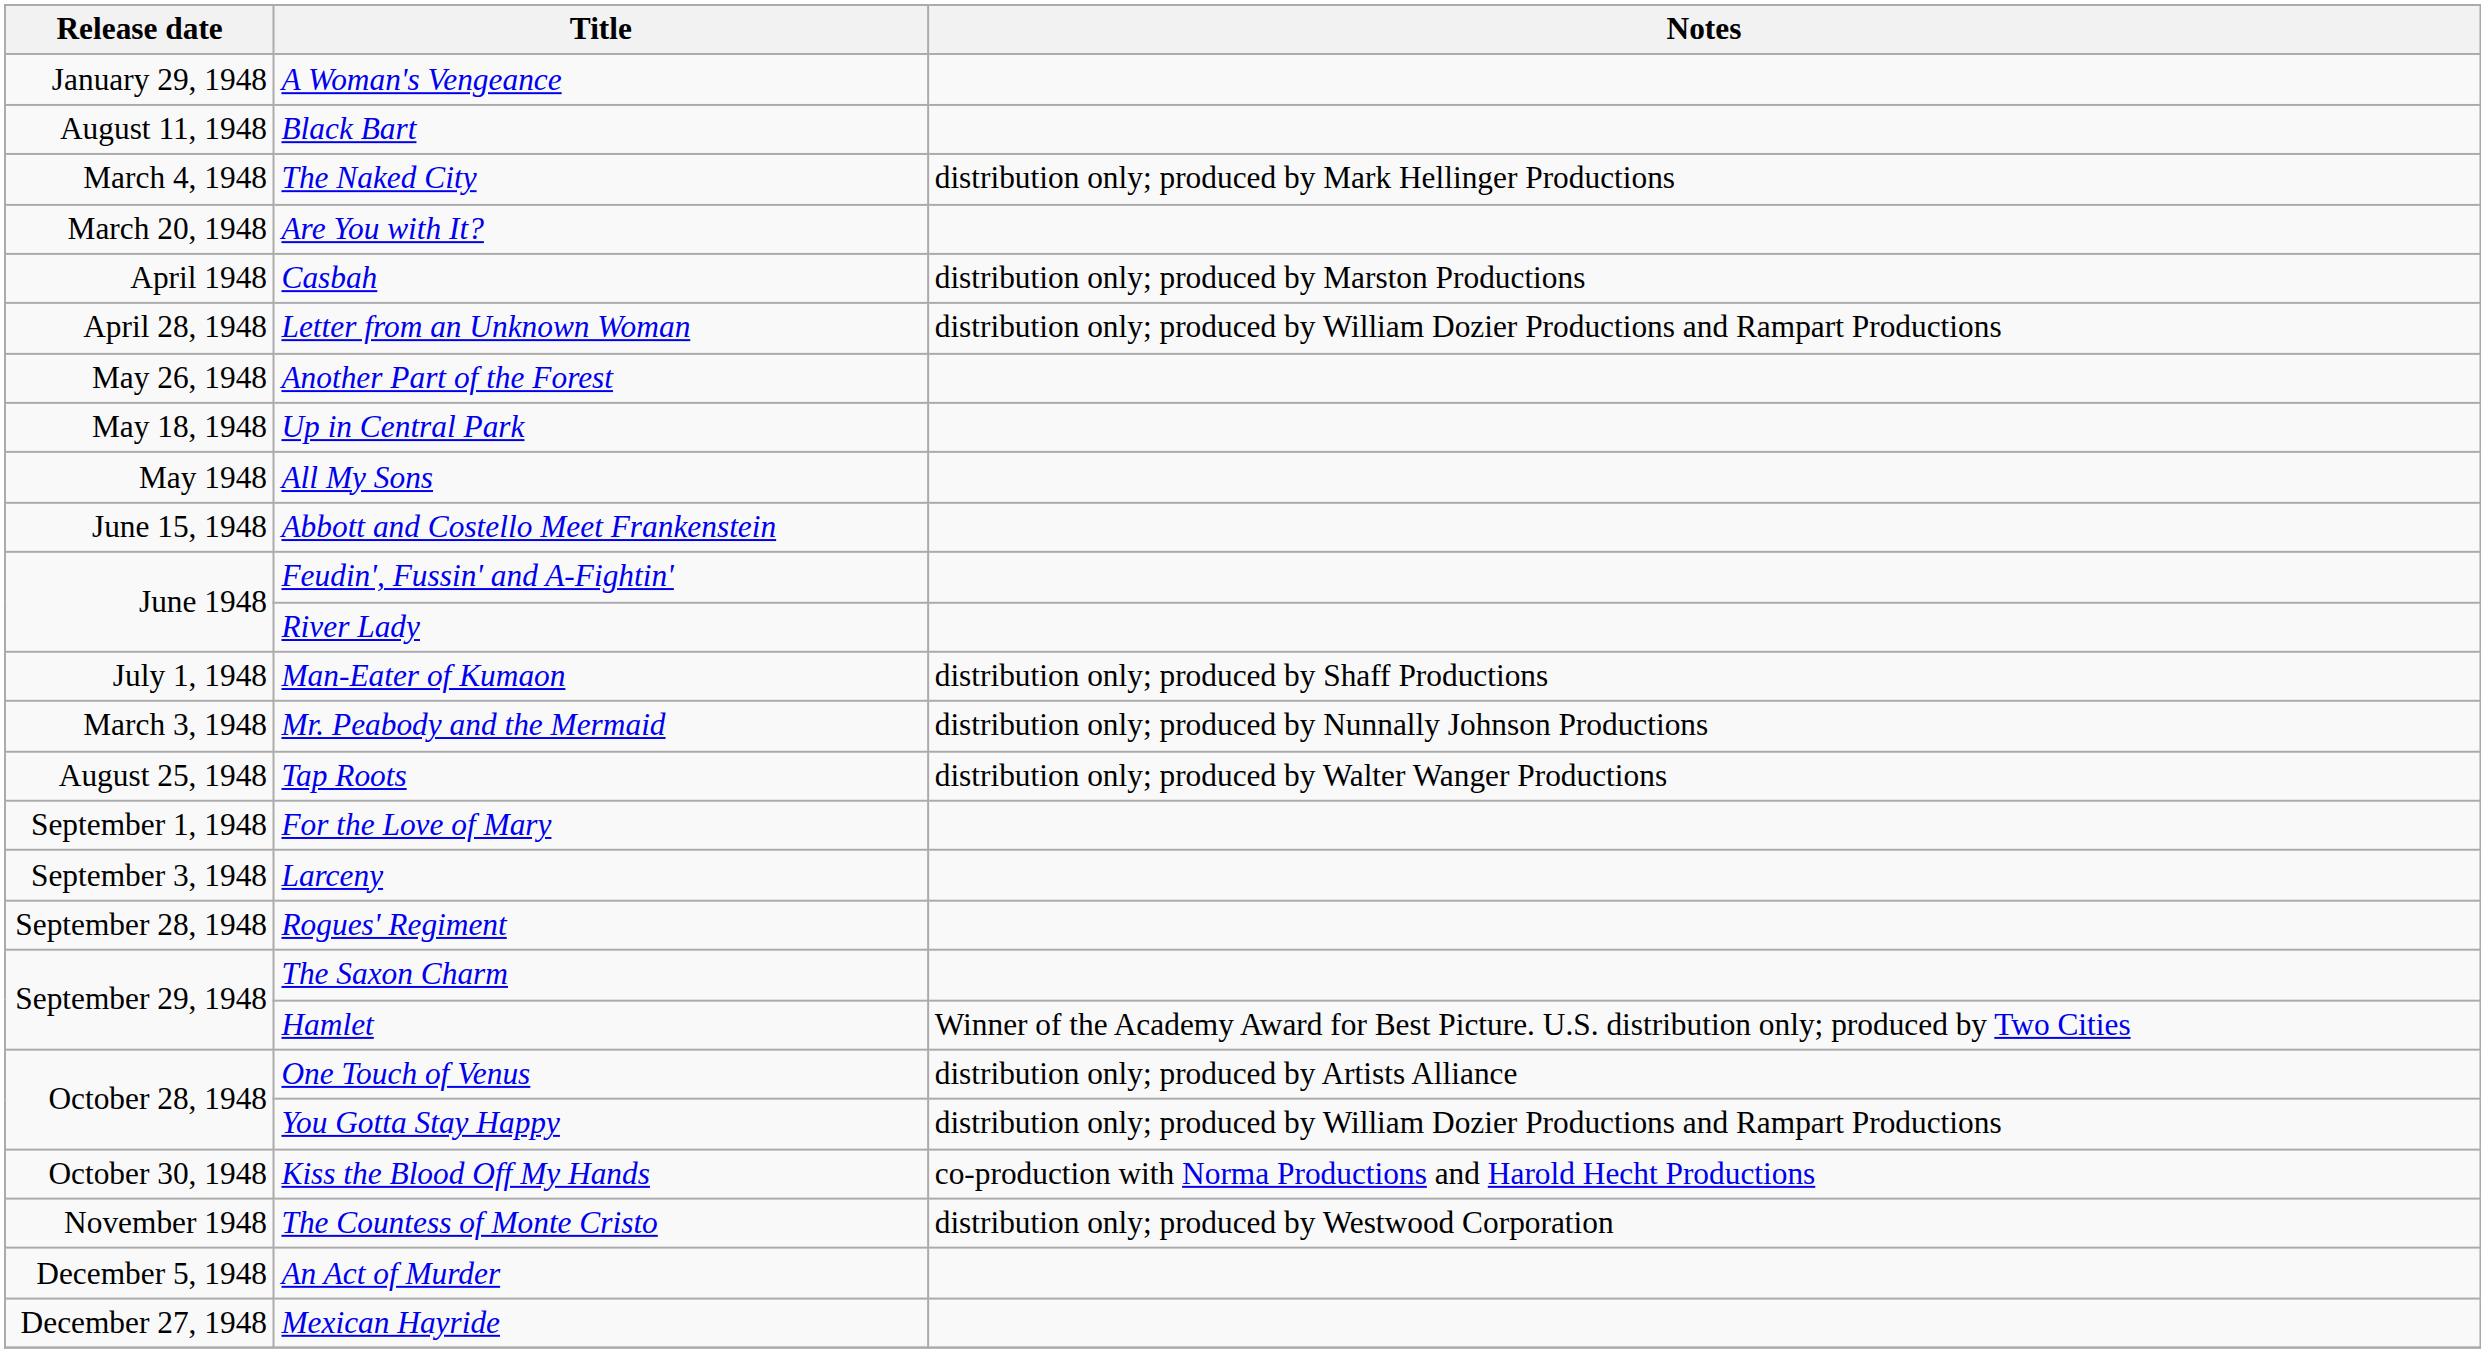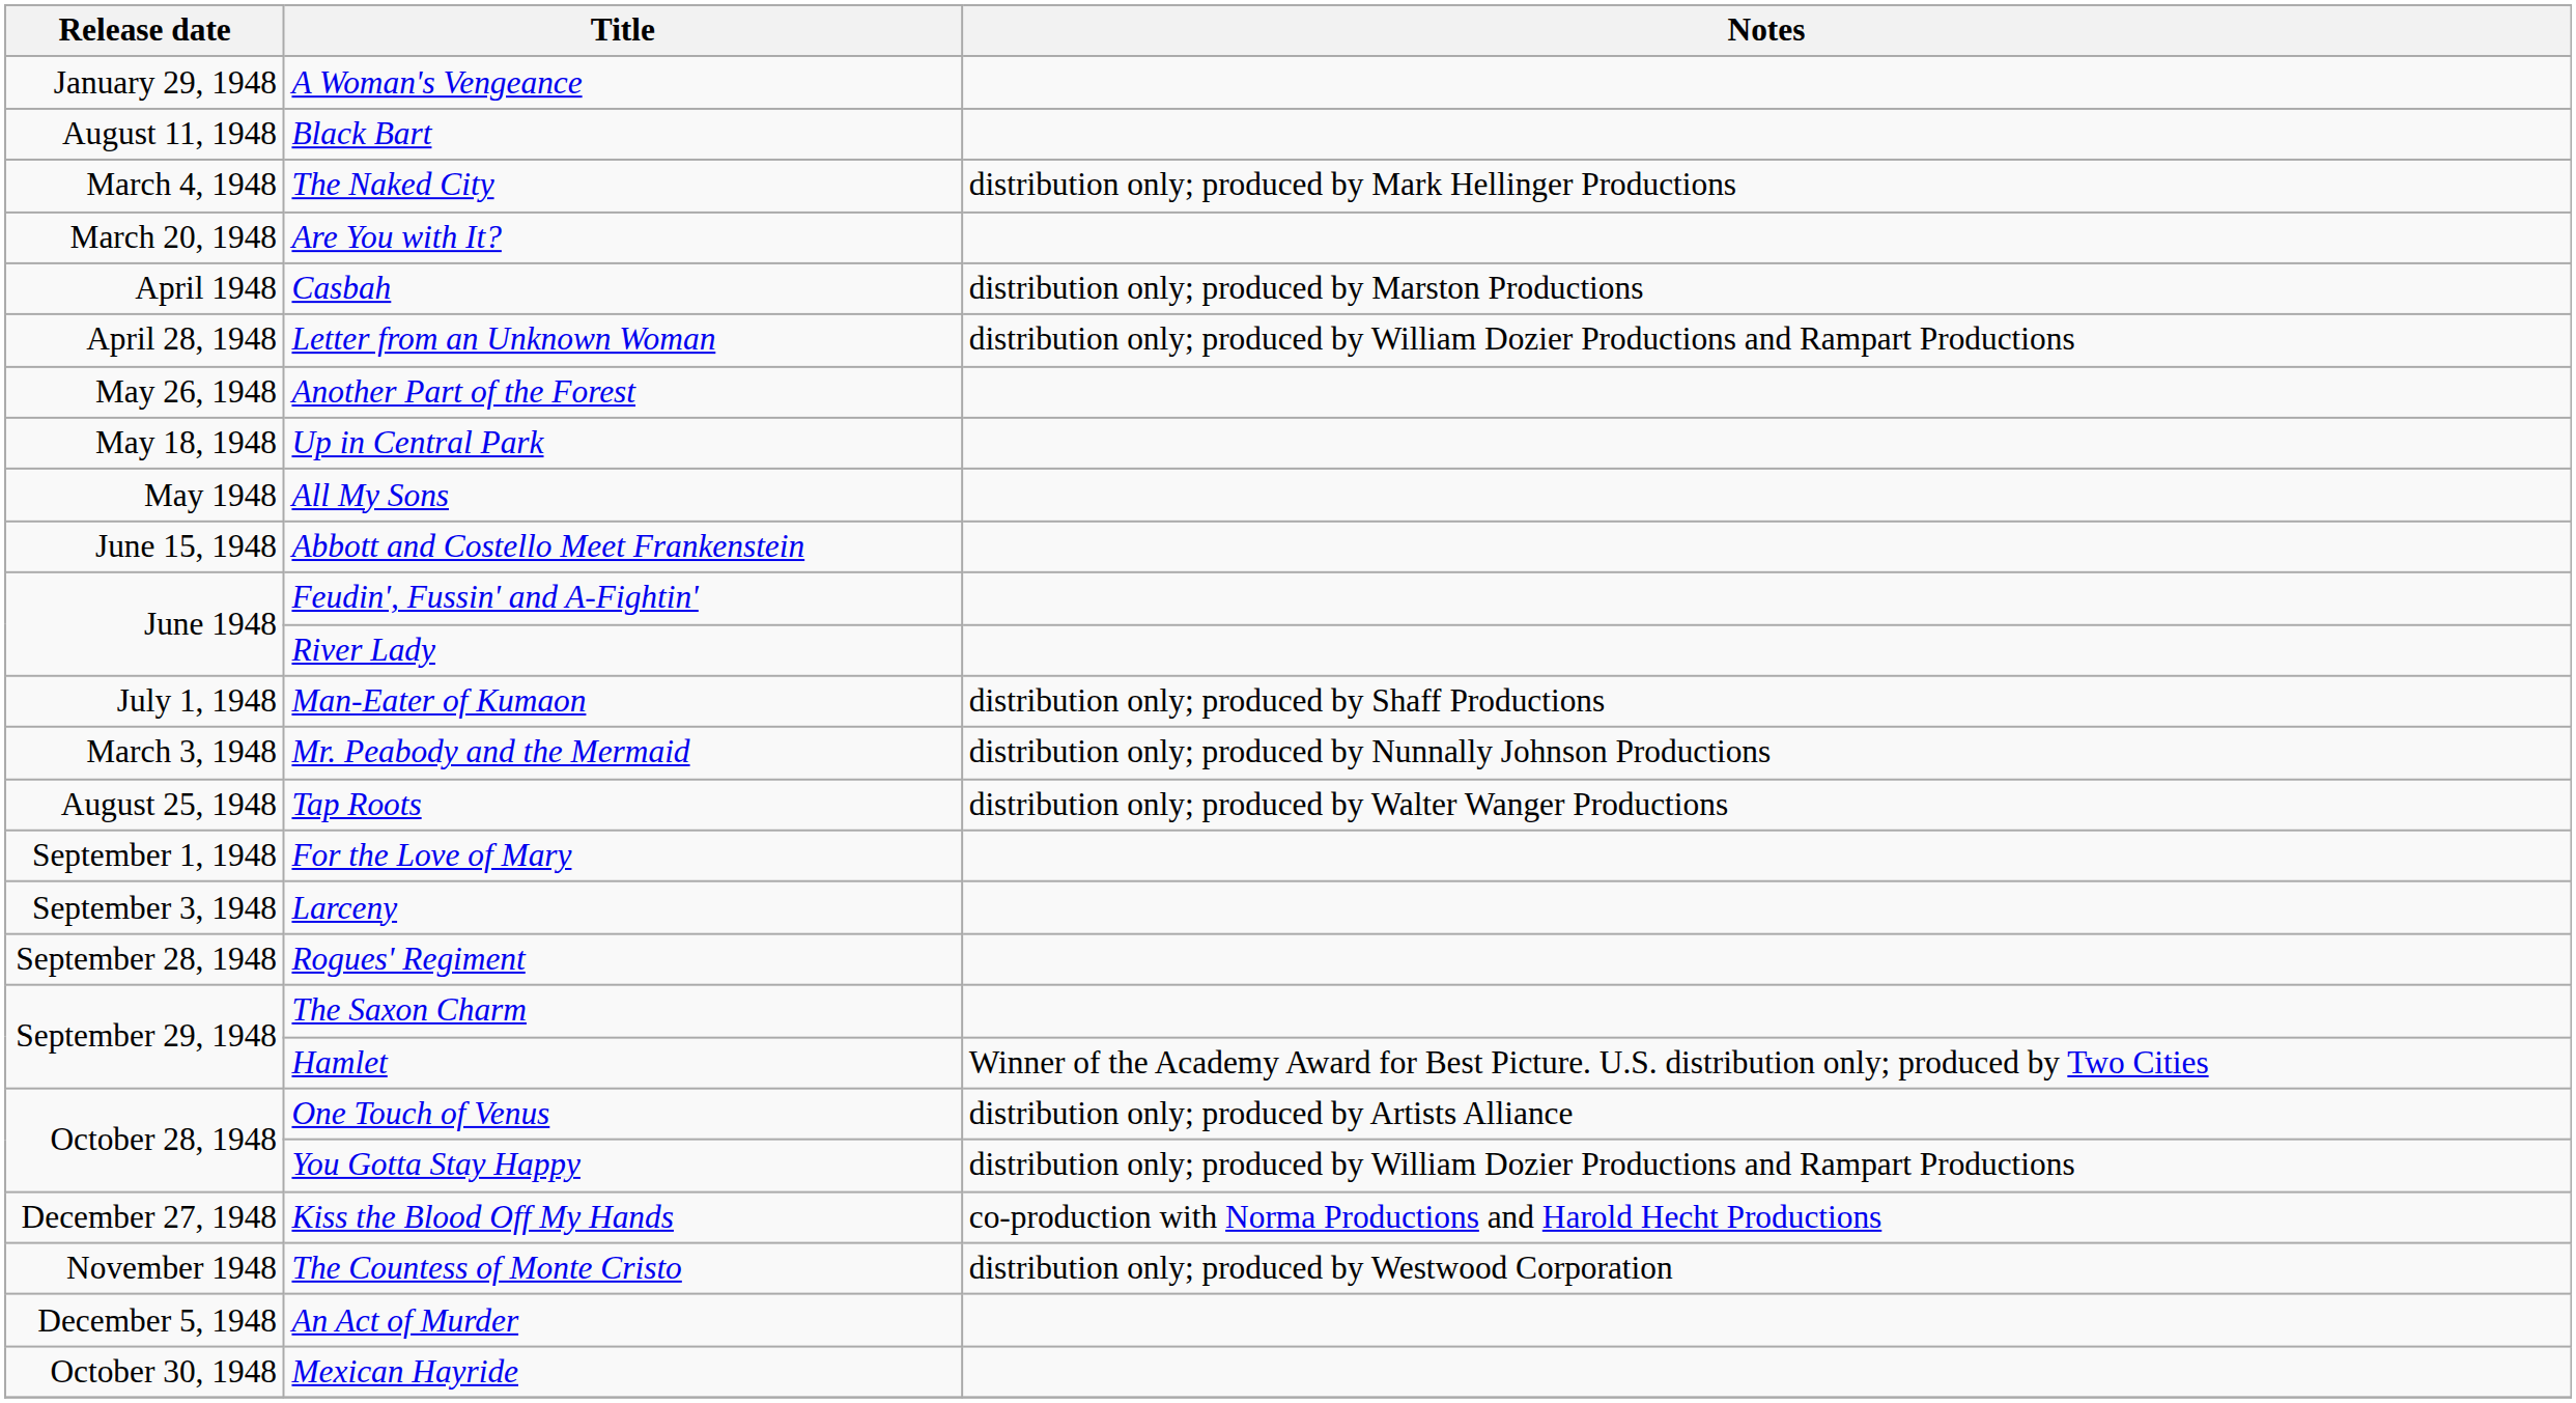Kiss the Blood Off My Hands | Release date: October 30, 1948 -> December 27, 1948
Mexican Hayride | Release date: December 27, 1948 -> October 30, 1948
